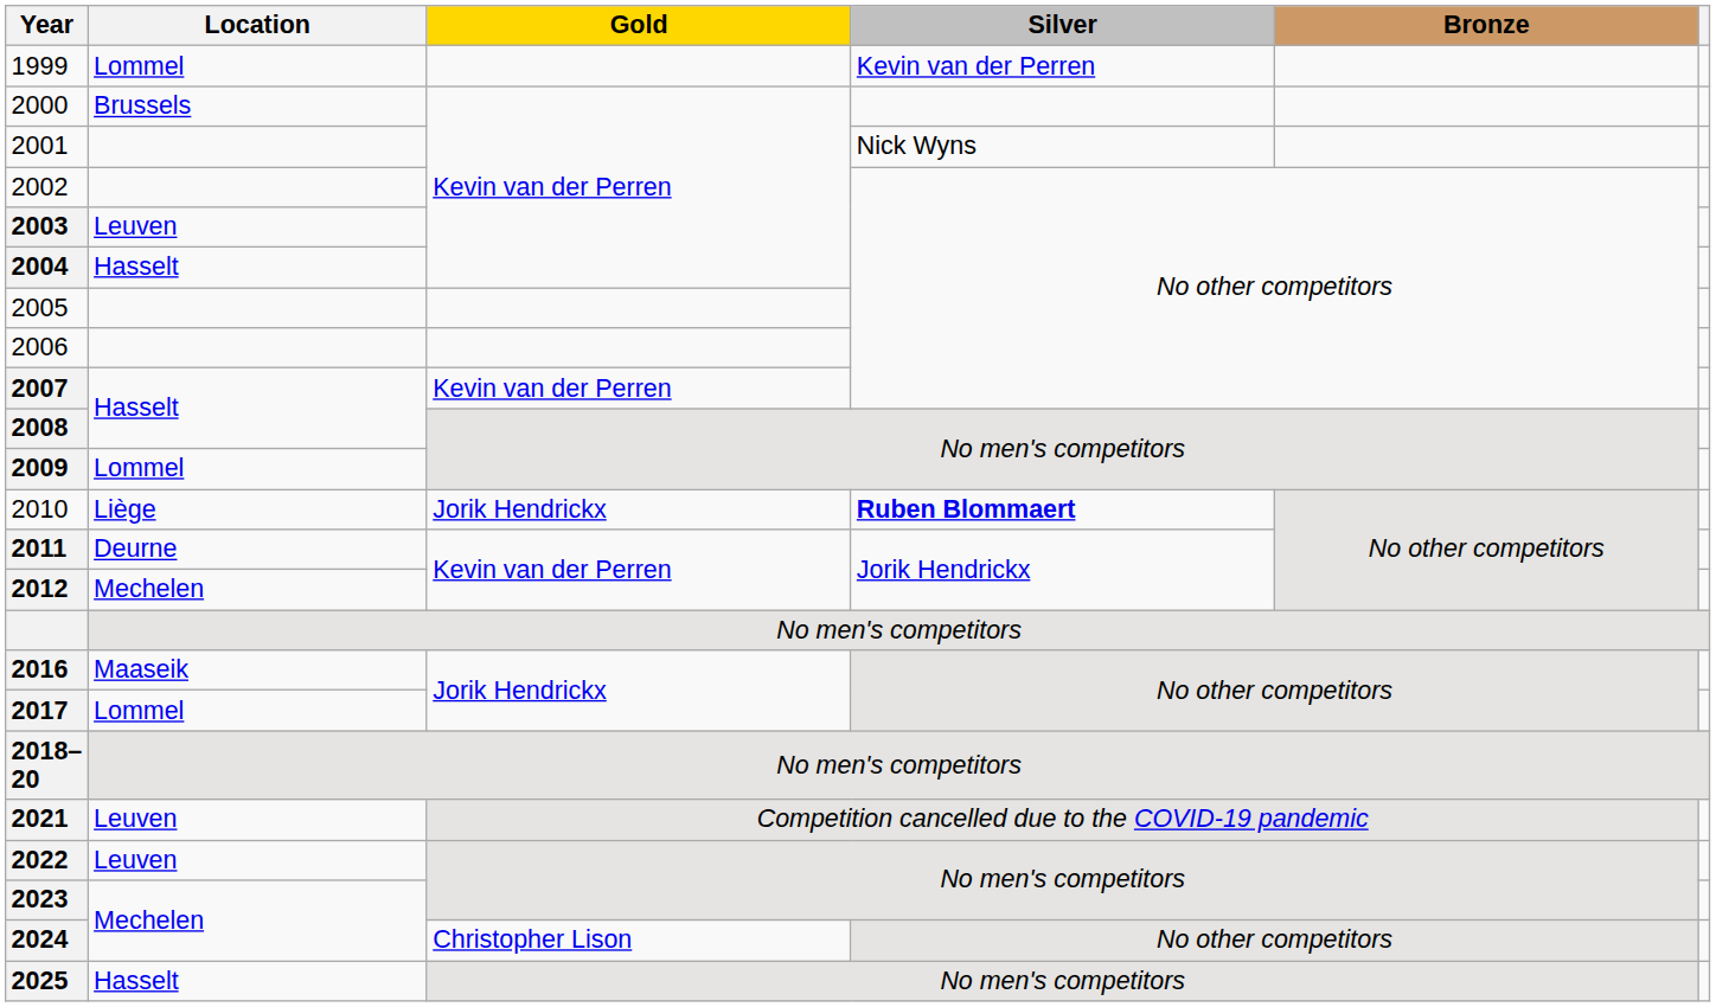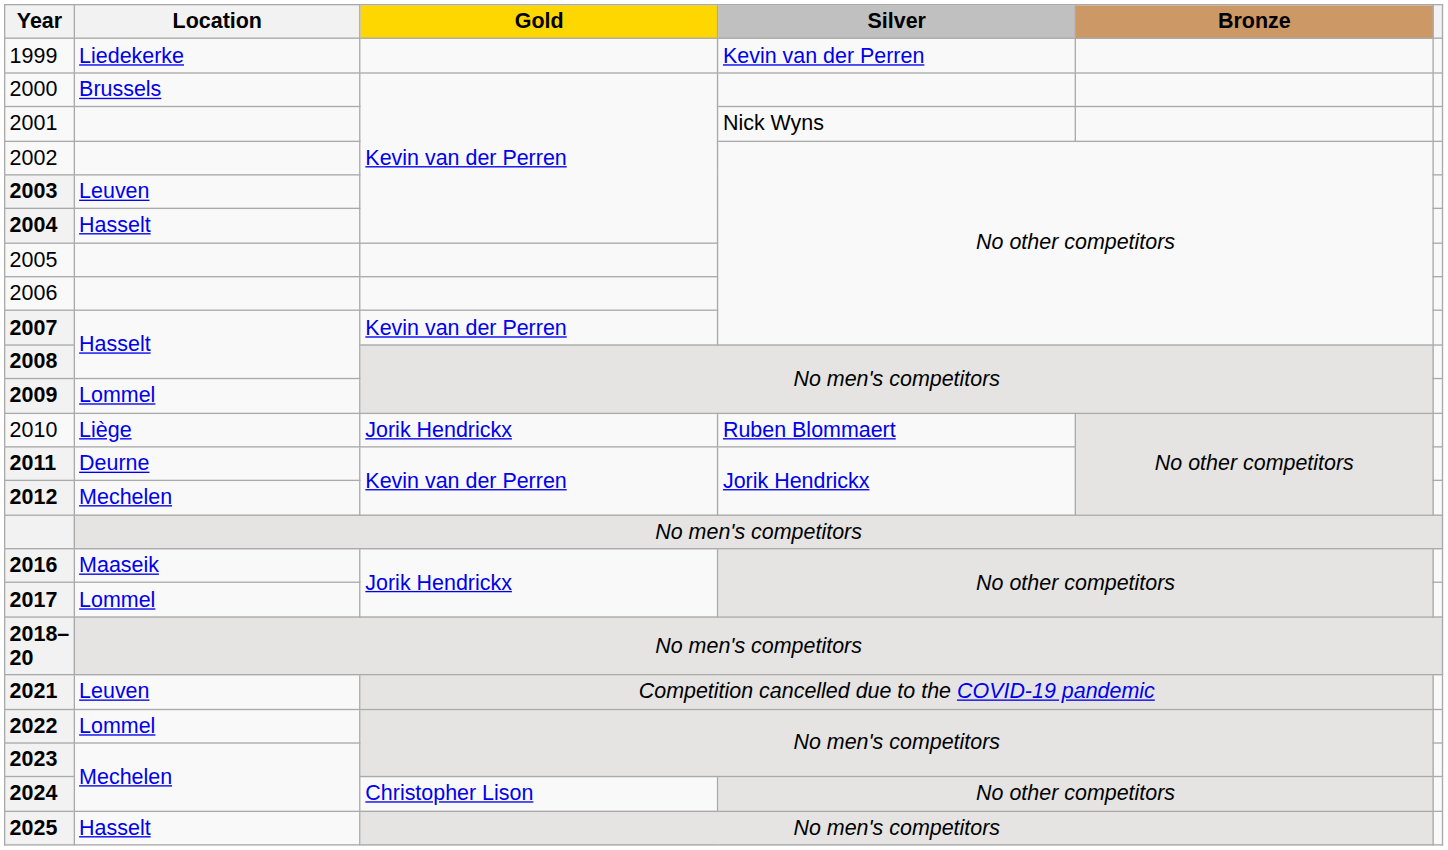1999 | Location: Lommel -> Liedekerke
2010 | Silver: bold -> normal
2022 | Location: Leuven -> Lommel
